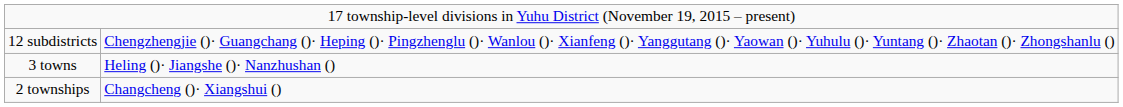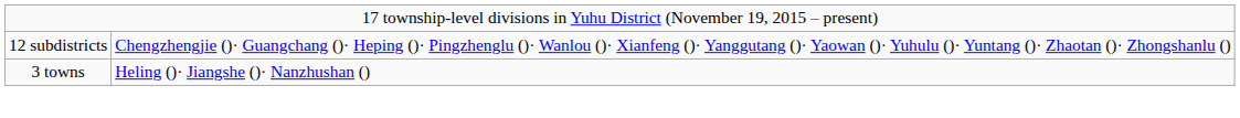- row: 2 townships | Changcheng ()· Xiangshui ()
